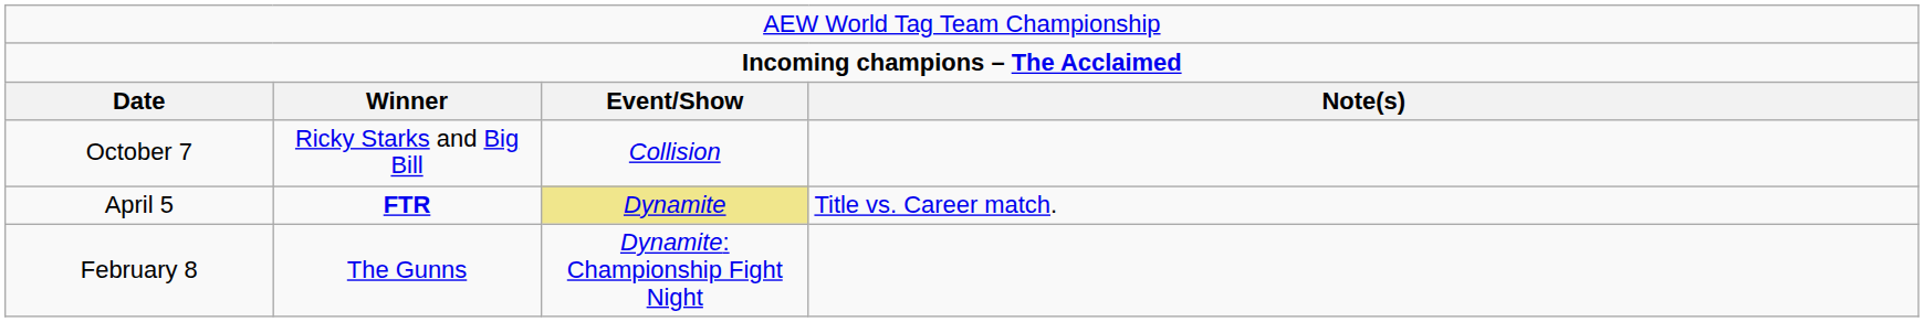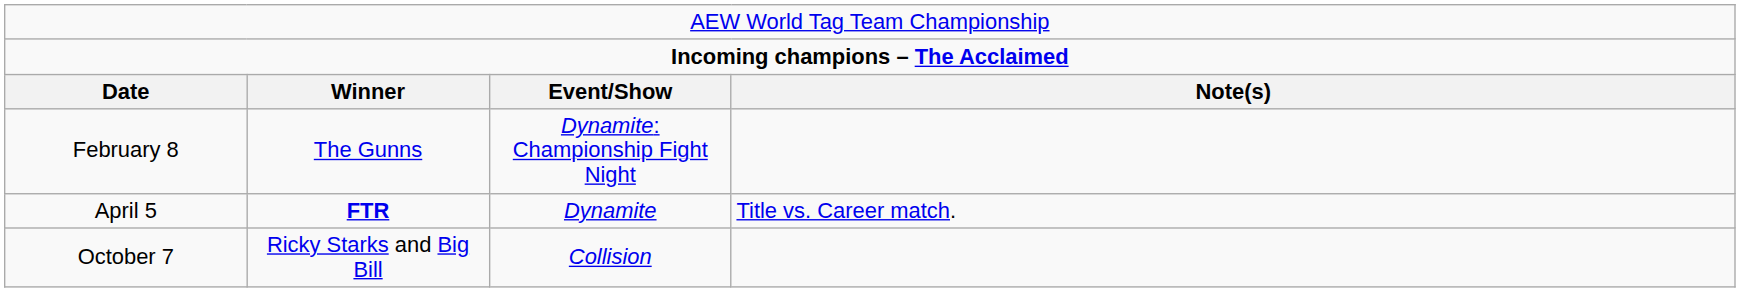rows swapped: February 8 <-> October 7
April 5 | column 3: khaki background -> no background
